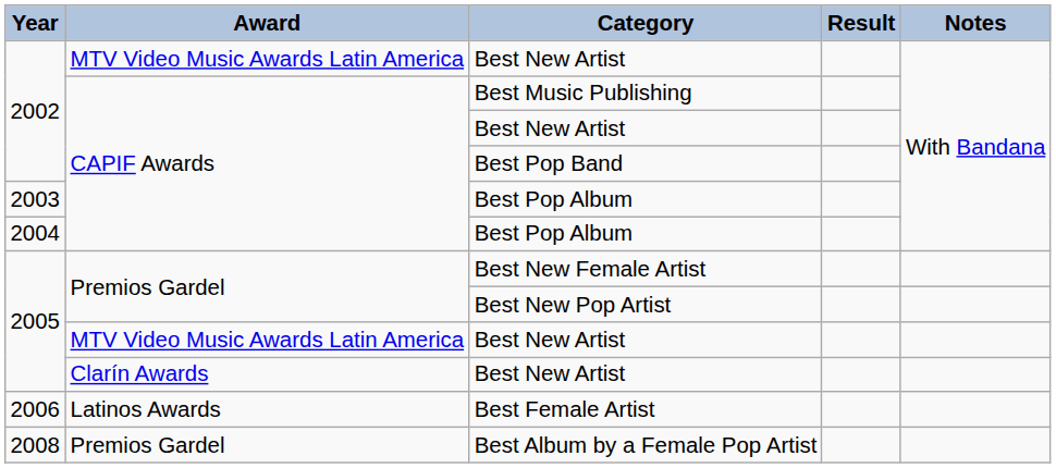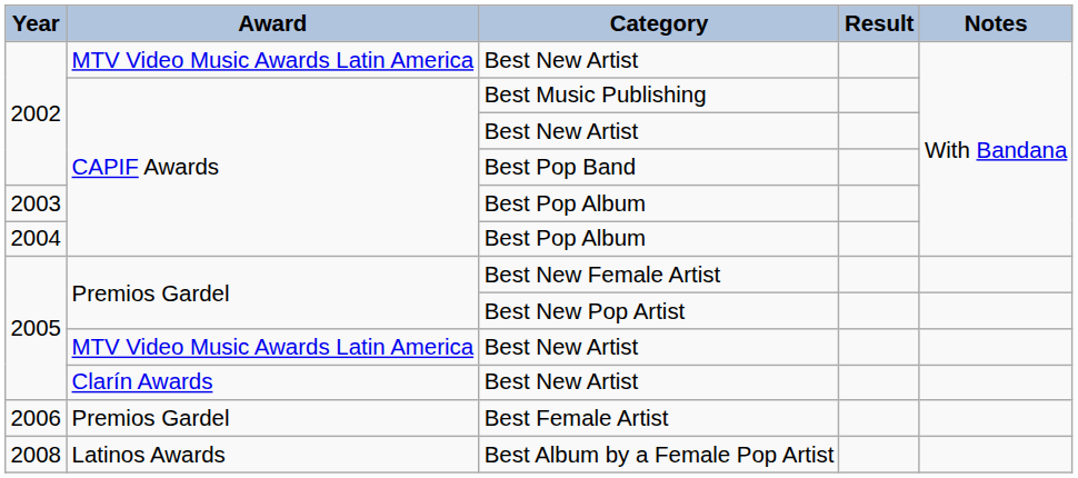Best Female Artist | Award: Latinos Awards -> Premios Gardel
Best Album by a Female Pop Artist | Award: Premios Gardel -> Latinos Awards
